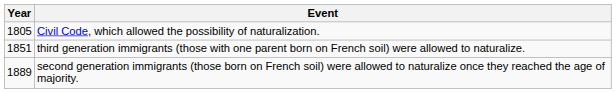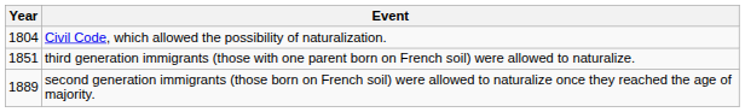Civil Code, which allowed the possibility of naturalization. | Year: 1805 -> 1804
